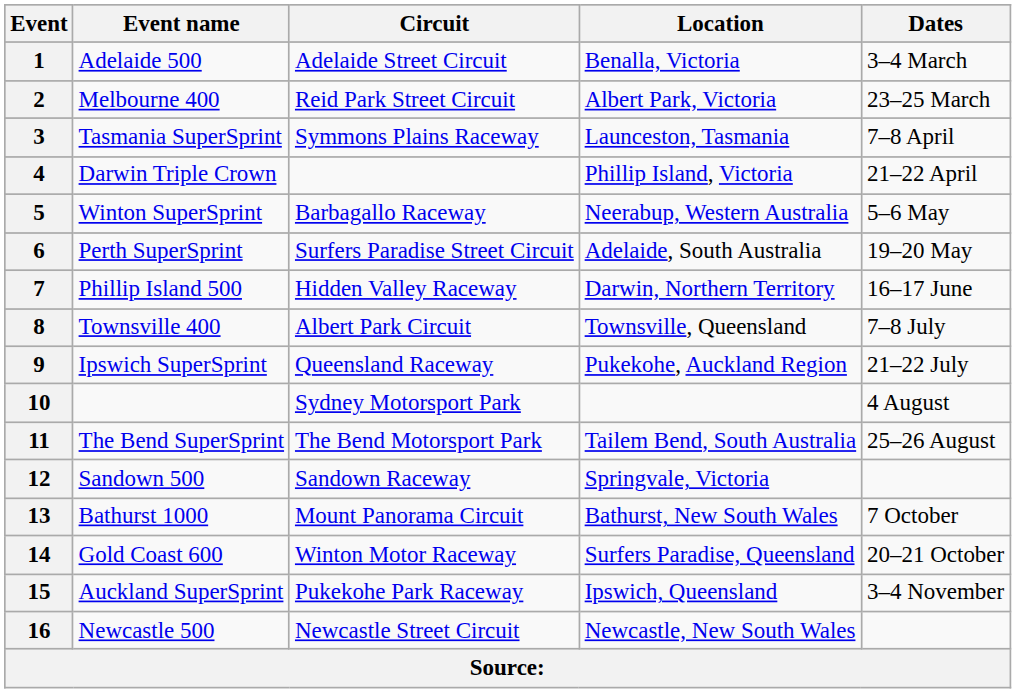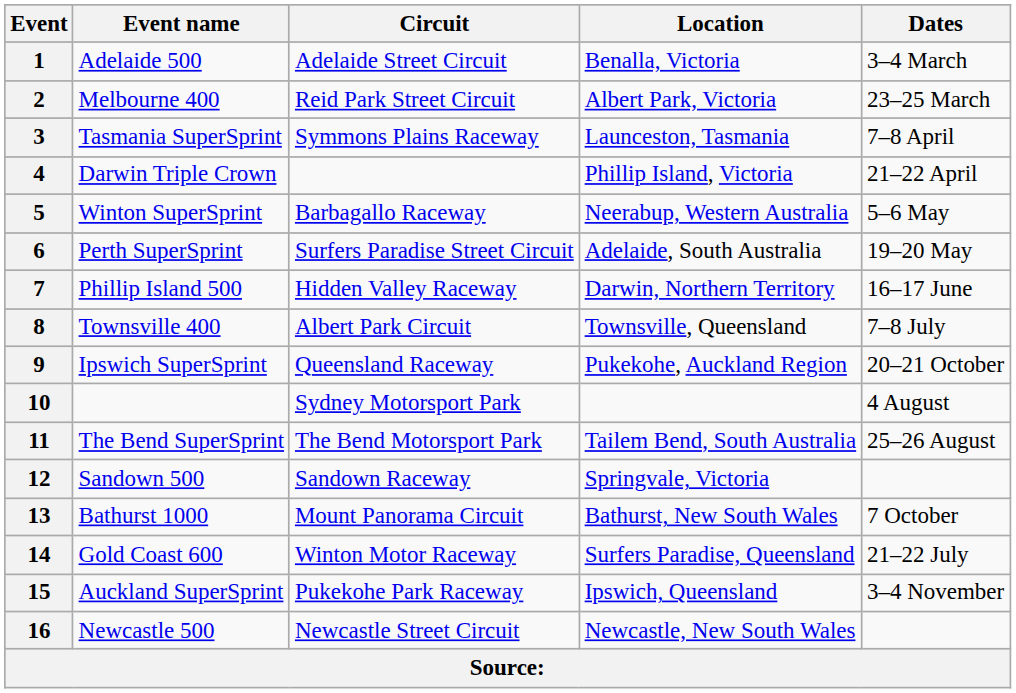9 | Dates: 21–22 July -> 20–21 October
14 | Dates: 20–21 October -> 21–22 July
